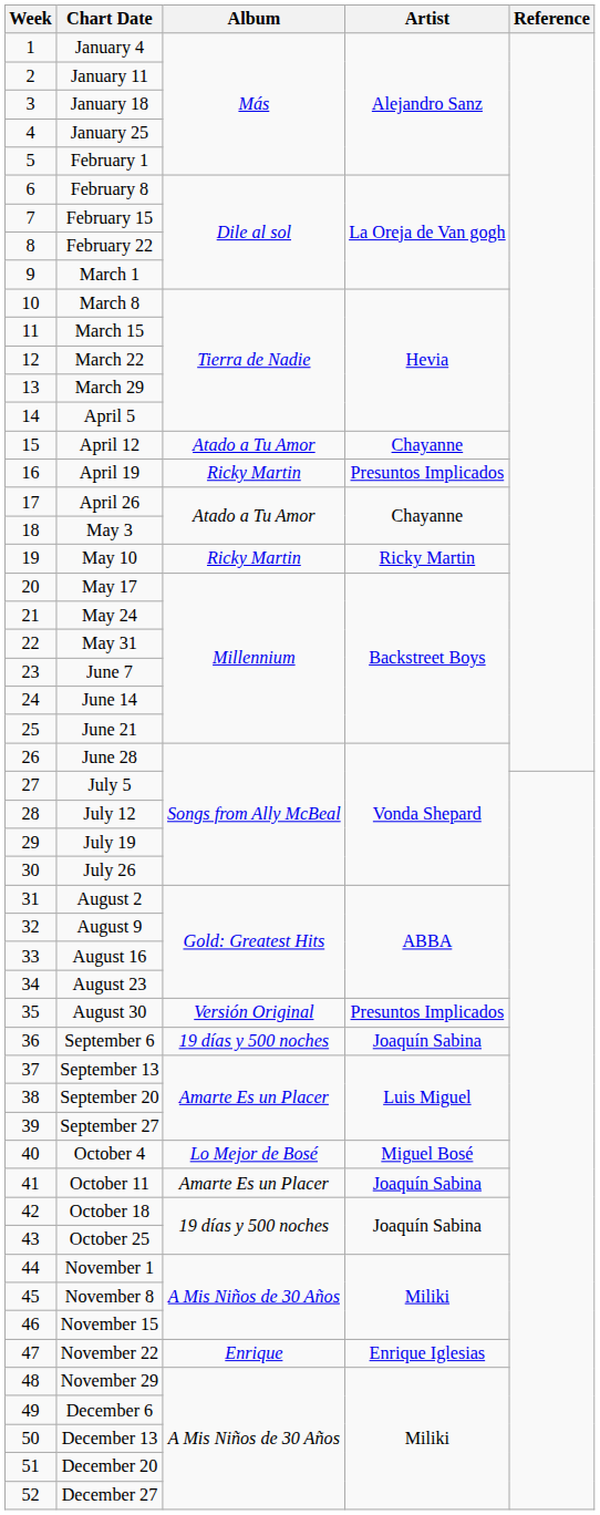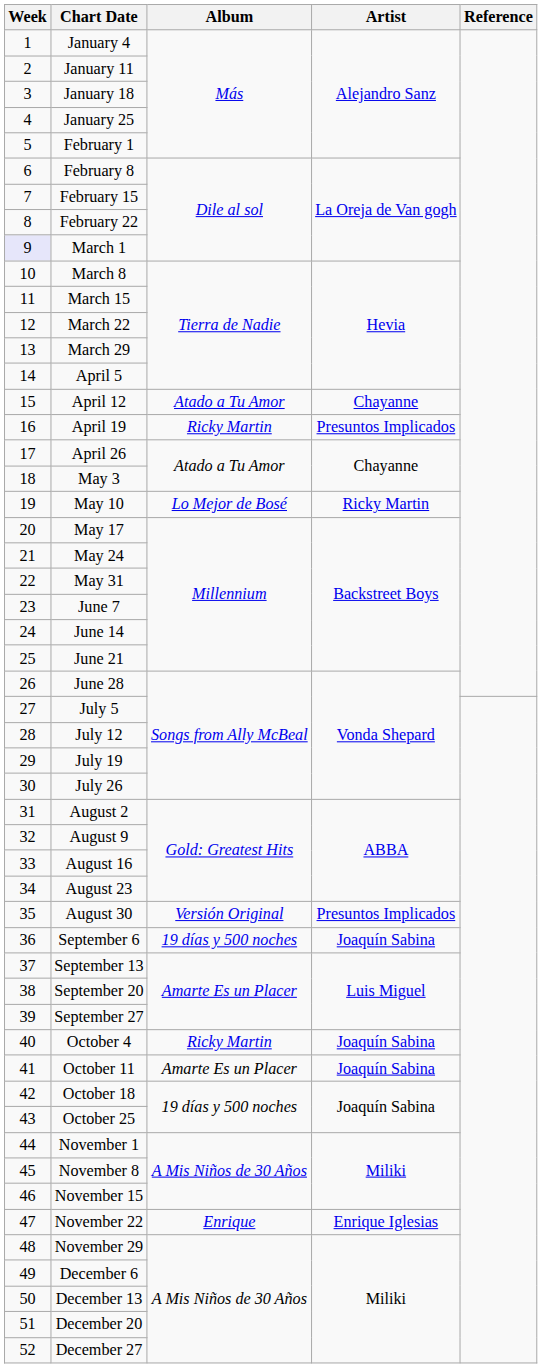March 1 | Week: no background -> lavender background
May 10 | Album: Ricky Martin -> Lo Mejor de Bosé
October 4 | Album: Lo Mejor de Bosé -> Ricky Martin
October 4 | Artist: Miguel Bosé -> Joaquín Sabina
